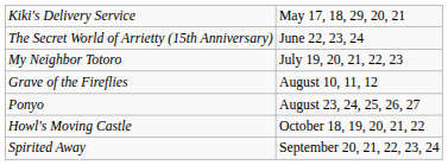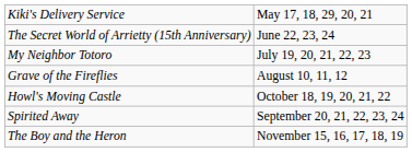- row: Ponyo | August 23, 24, 25, 26, 27
+ row: The Boy and the Heron | November 15, 16, 17, 18, 19
